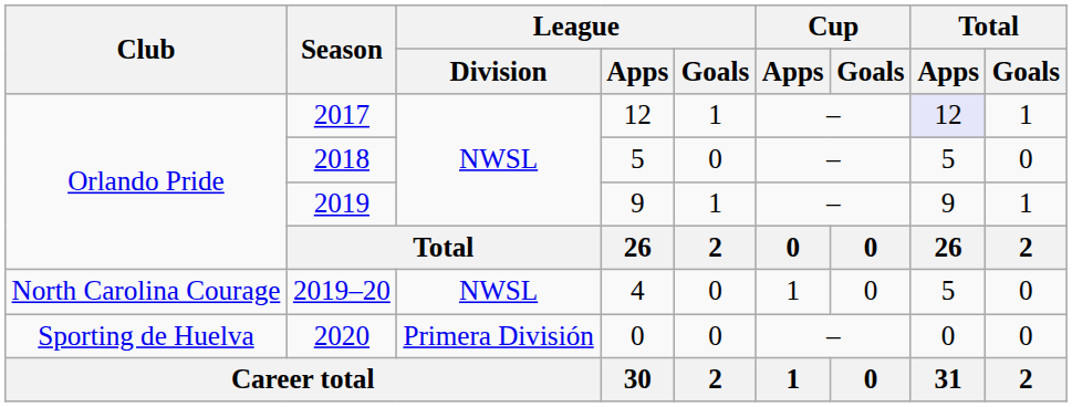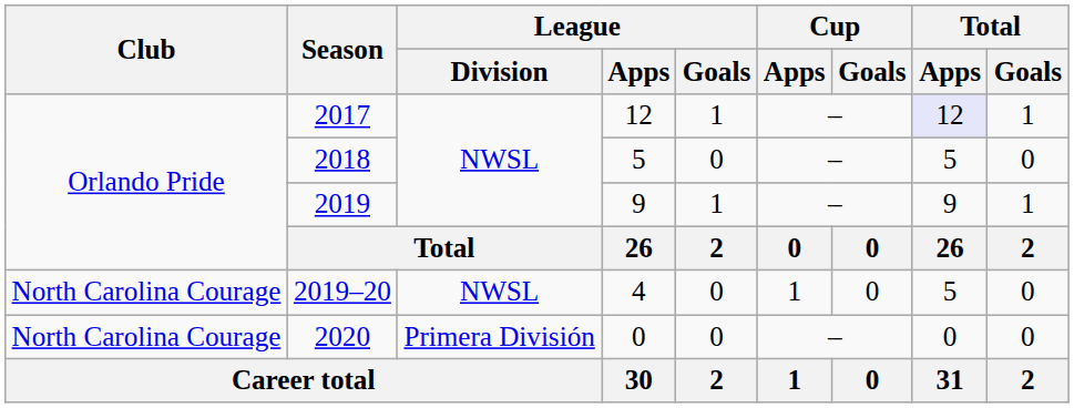2020 | Club: Sporting de Huelva -> North Carolina Courage
